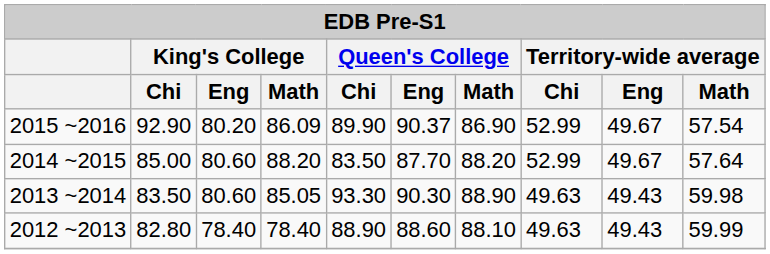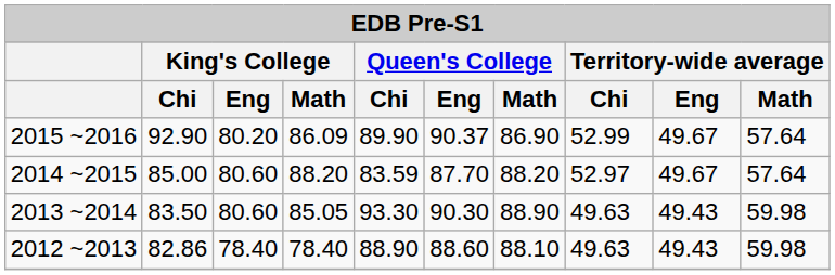2015 ~2016 | Territory-wide average / Math: 57.54 -> 57.64
2014 ~2015 | Queen's College / Chi: 83.50 -> 83.59
2014 ~2015 | Territory-wide average / Chi: 52.99 -> 52.97
2012 ~2013 | King's College / Chi: 82.80 -> 82.86
2012 ~2013 | Territory-wide average / Math: 59.99 -> 59.98
